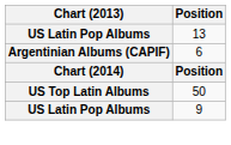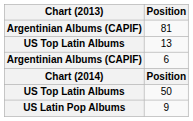+ row: Argentinian Albums (CAPIF) | 81
13 | Chart (2013): US Latin Pop Albums -> US Top Latin Albums
